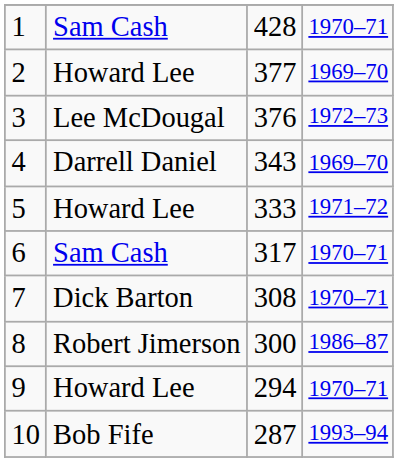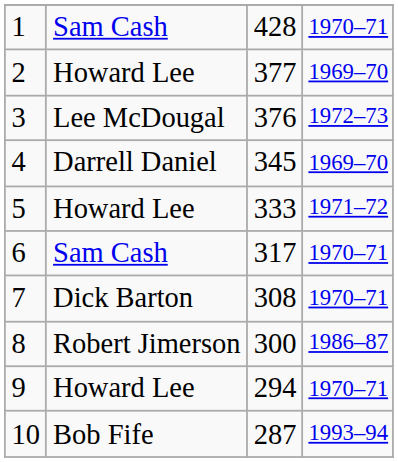4 | column 3: 343 -> 345
